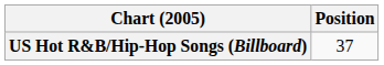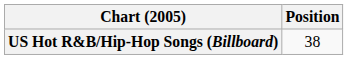US Hot R&B/Hip-Hop Songs (Billboard) | Position: 37 -> 38
